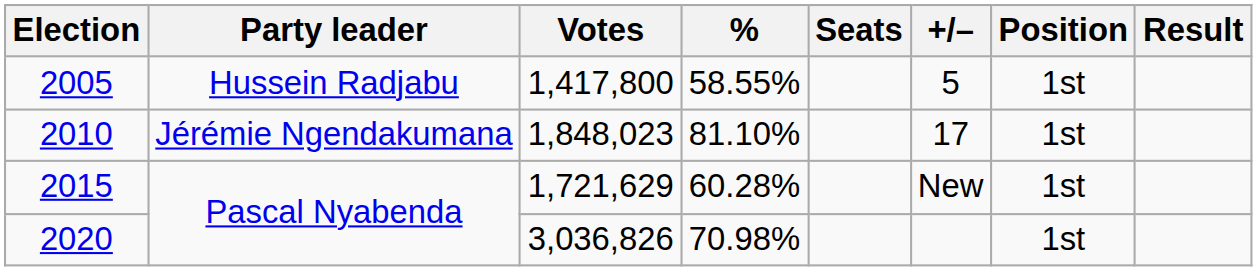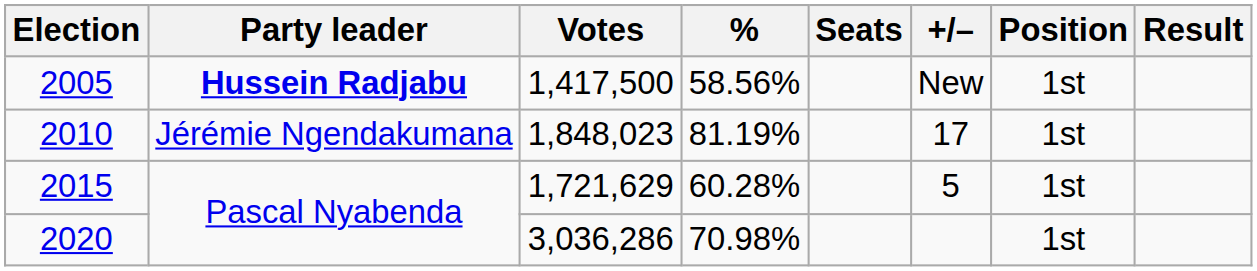2005 | Party leader: normal -> bold
2005 | Votes: 1,417,800 -> 1,417,500
2005 | %: 58.55% -> 58.56%
2005 | +/–: 5 -> New
2010 | %: 81.10% -> 81.19%
2015 | +/–: New -> 5
2020 | Votes: 3,036,826 -> 3,036,286
